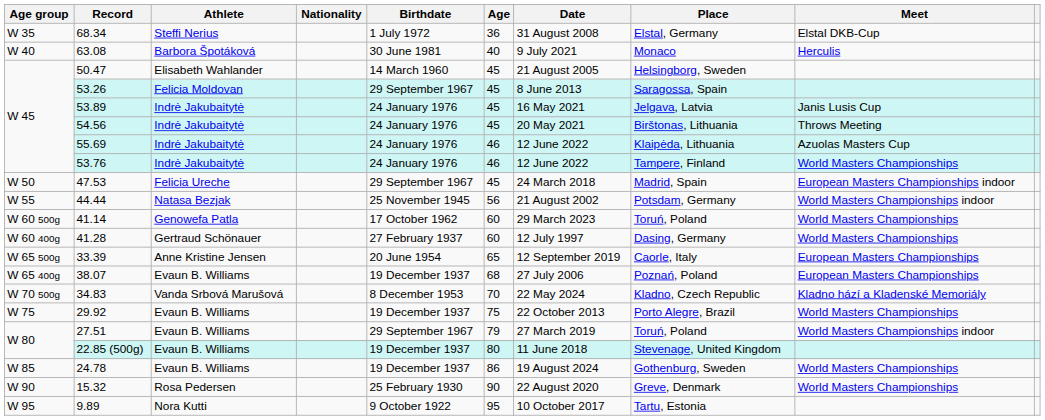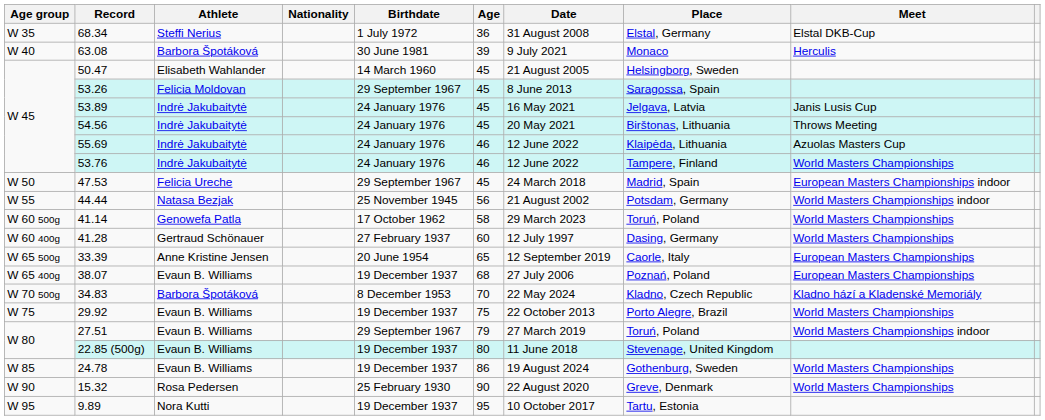63.08 | Age: 40 -> 39
41.14 | Age: 60 -> 58
34.83 | Athlete: Vanda Srbová Marušová -> Barbora Špotáková
9.89 | Birthdate: 9 October 1922 -> 19 December 1937
